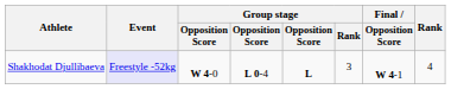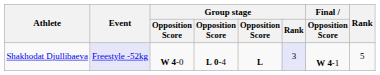Shakhodat Djullibaeva | Group stage / Rank: no background -> lavender background
Shakhodat Djullibaeva | Rank: 4 -> 5
